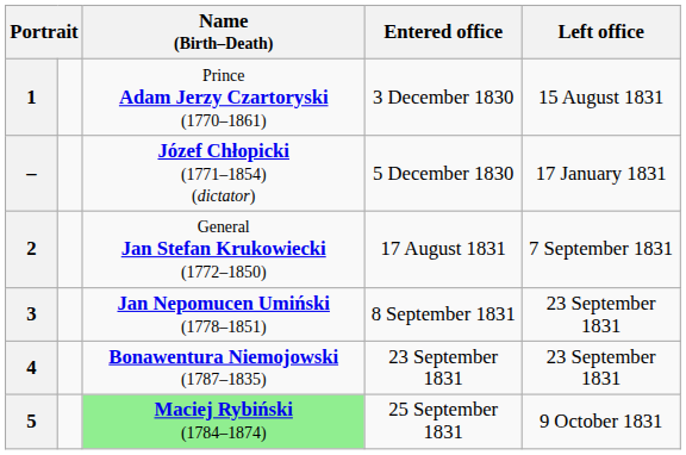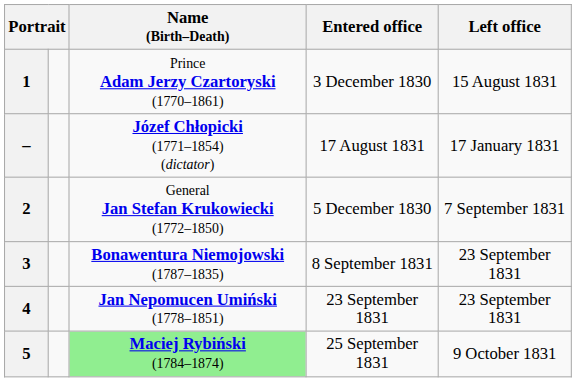– | Entered office: 5 December 1830 -> 17 August 1831
2 | Entered office: 17 August 1831 -> 5 December 1830
3 | Name (Birth–Death): Jan Nepomucen Umiński (1778–1851) -> Bonawentura Niemojowski (1787–1835)
4 | Name (Birth–Death): Bonawentura Niemojowski (1787–1835) -> Jan Nepomucen Umiński (1778–1851)
